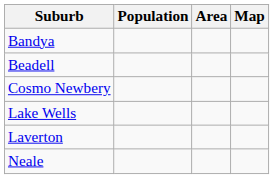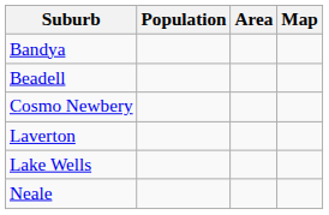rows swapped: Laverton <-> Lake Wells
